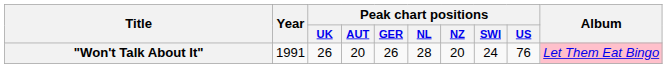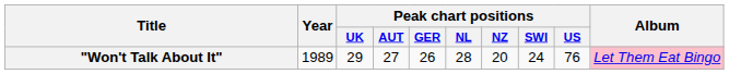"Won't Talk About It" | Year: 1991 -> 1989
"Won't Talk About It" | Peak chart positions / UK: 26 -> 29
"Won't Talk About It" | Peak chart positions / AUT: 20 -> 27
